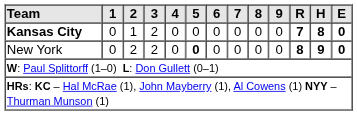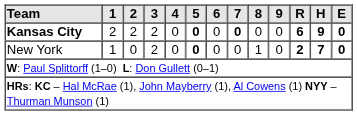Kansas City | 1: 0 -> 2
Kansas City | 2: 1 -> 2
Kansas City | 5: normal -> bold
Kansas City | 7: normal -> bold
Kansas City | R: 7 -> 6
Kansas City | H: 8 -> 9
New York | 1: 0 -> 1
New York | 2: 2 -> 0
New York | 8: 0 -> 1
New York | R: 8 -> 2
New York | H: 9 -> 7
